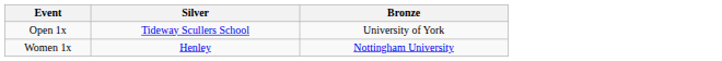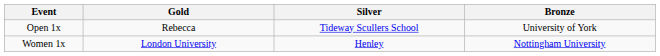+ column: Gold | Rebecca | London University
